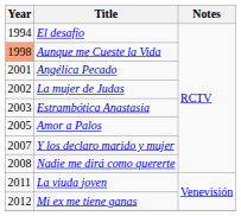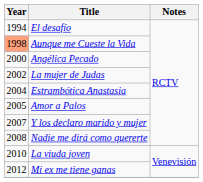Angélica Pecado | Year: 2001 -> 2000
Estrambótica Anastasia | Year: 2003 -> 2004
La viuda joven | Year: 2011 -> 2010
